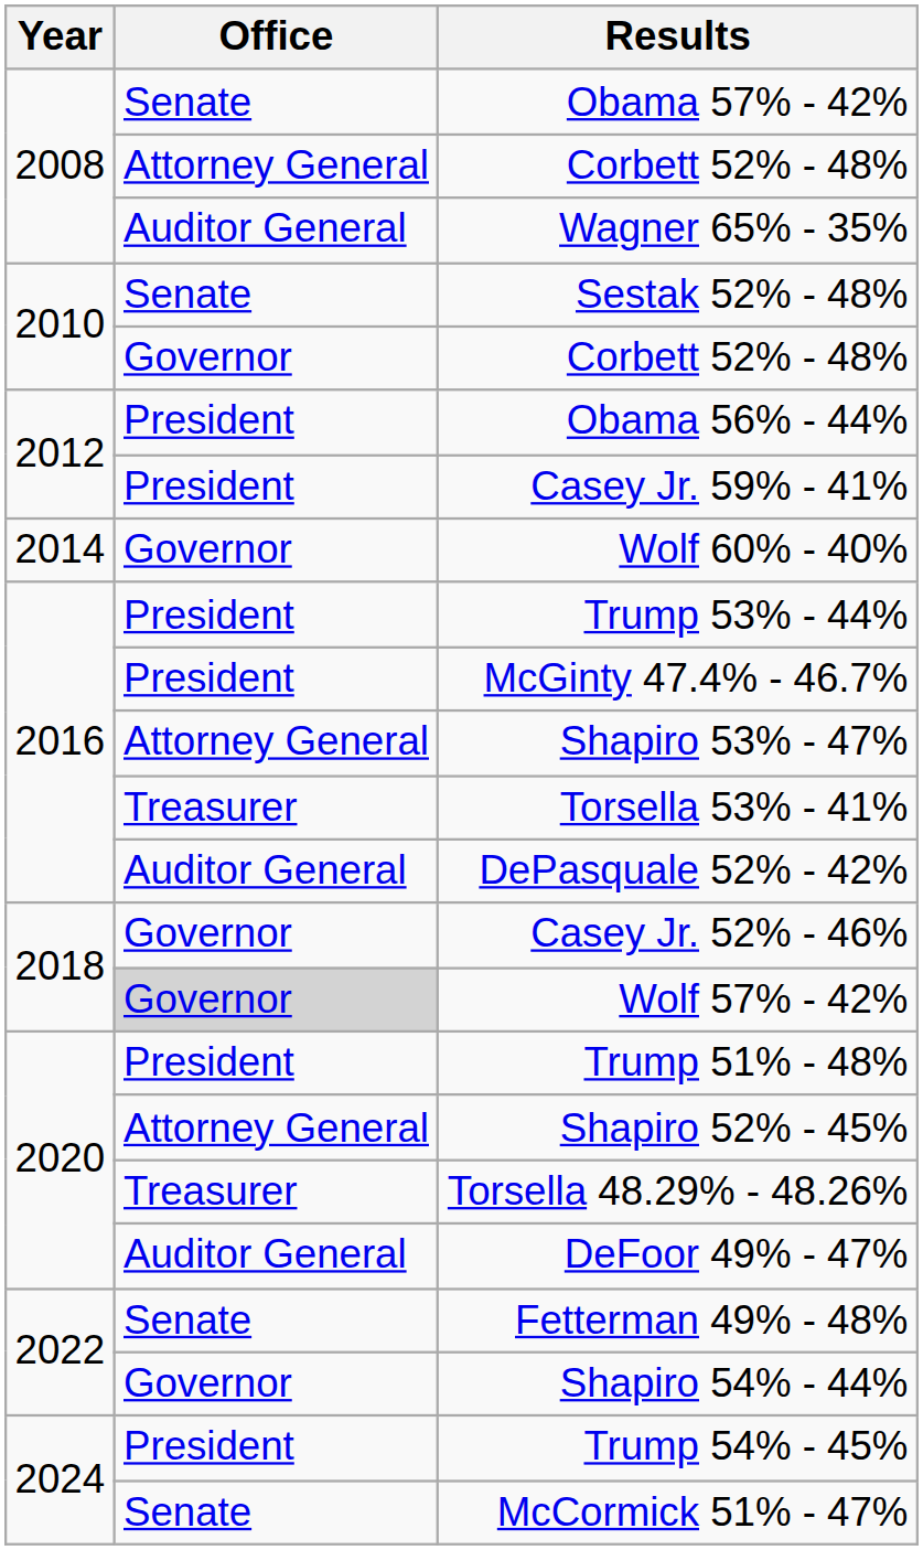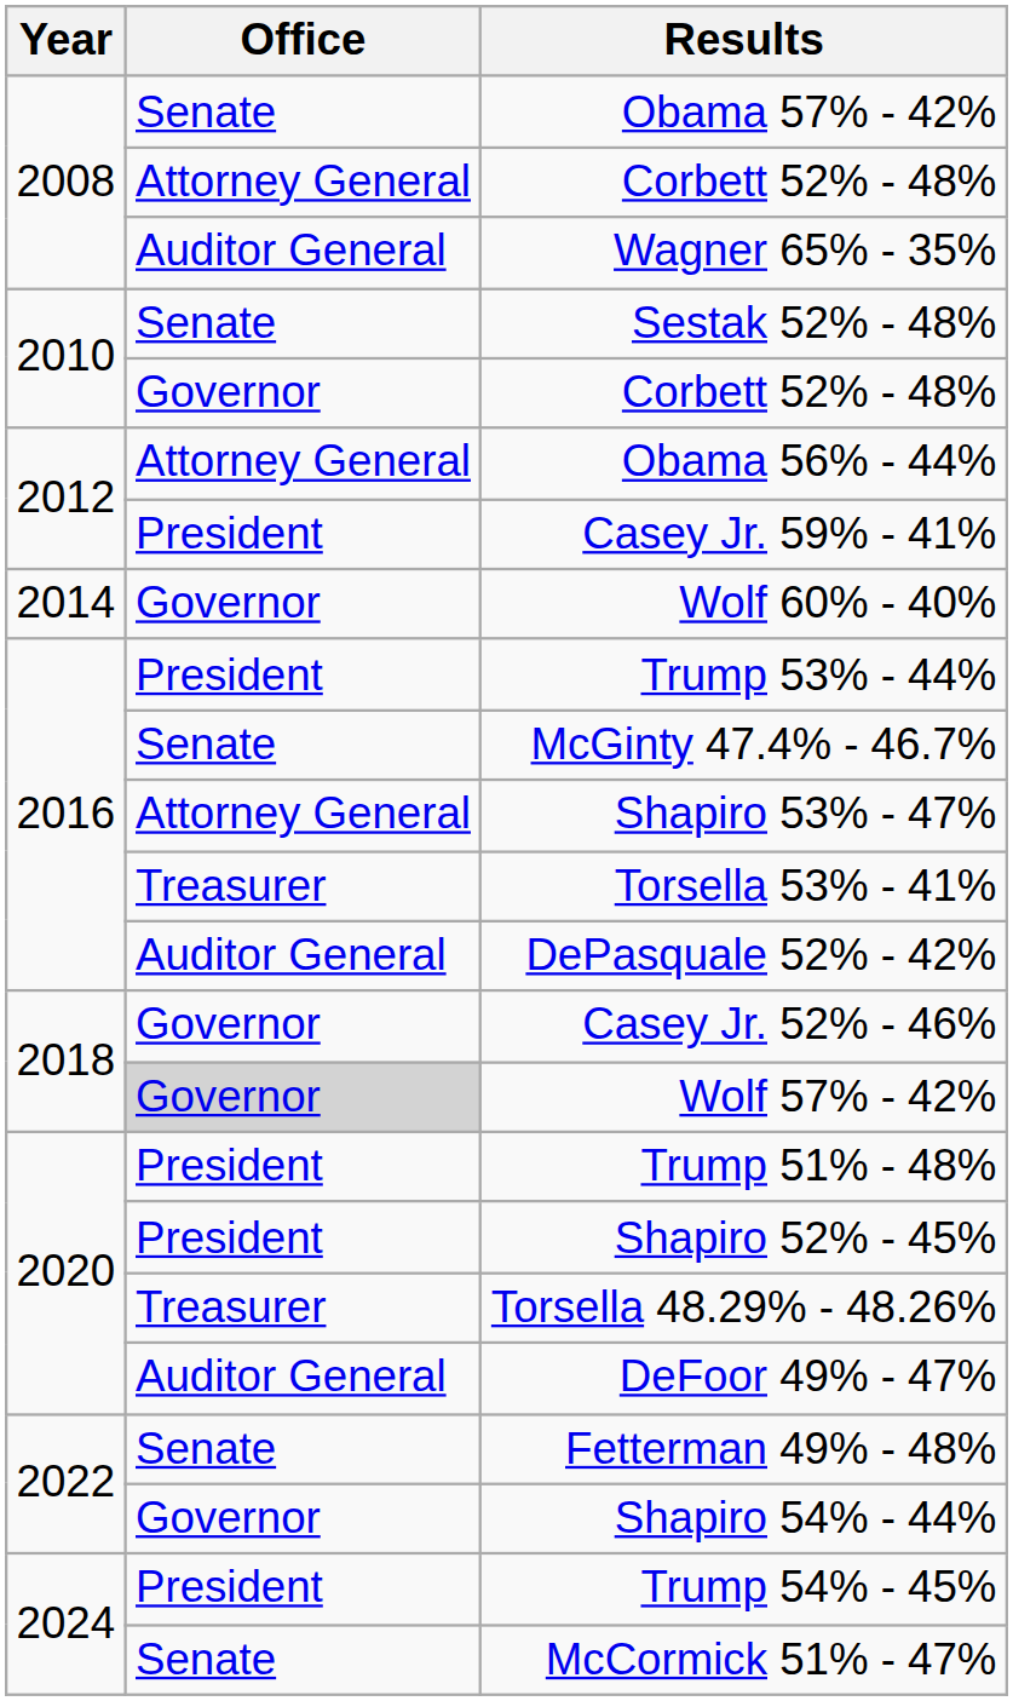Obama 56% - 44% | Office: President -> Attorney General
McGinty 47.4% - 46.7% | Office: President -> Senate
Shapiro 52% - 45% | Office: Attorney General -> President
